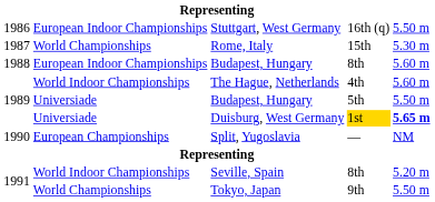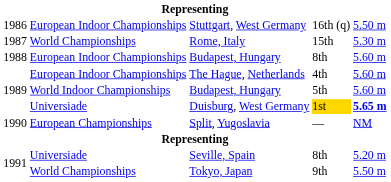The Hague, Netherlands | column 2: World Indoor Championships -> European Indoor Championships
Budapest, Hungary / 5th | column 2: Universiade -> World Indoor Championships
Budapest, Hungary / 5th | column 5: 5.50 m -> 5.60 m
Seville, Spain | column 2: World Indoor Championships -> Universiade
